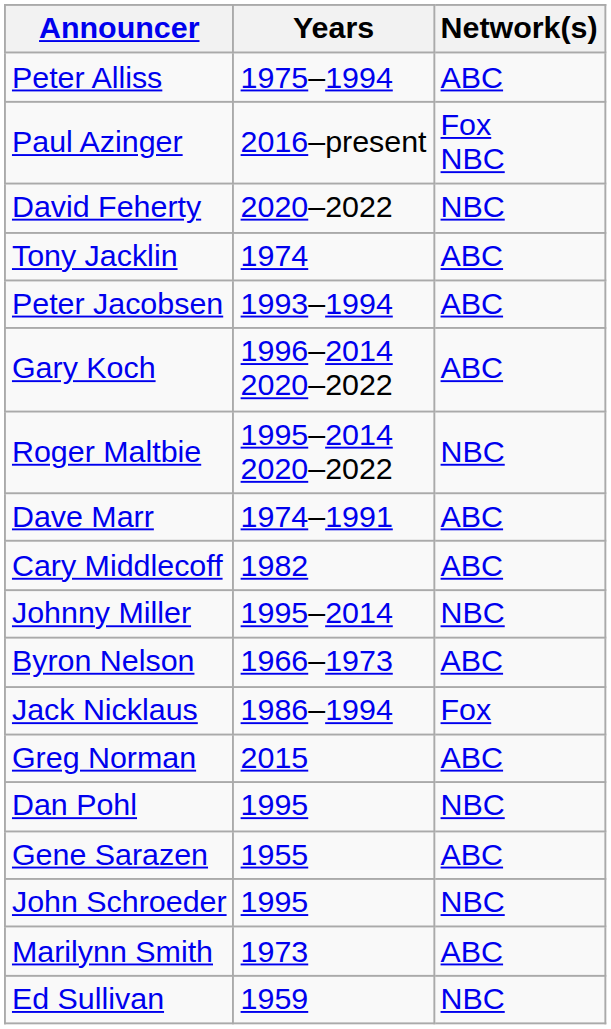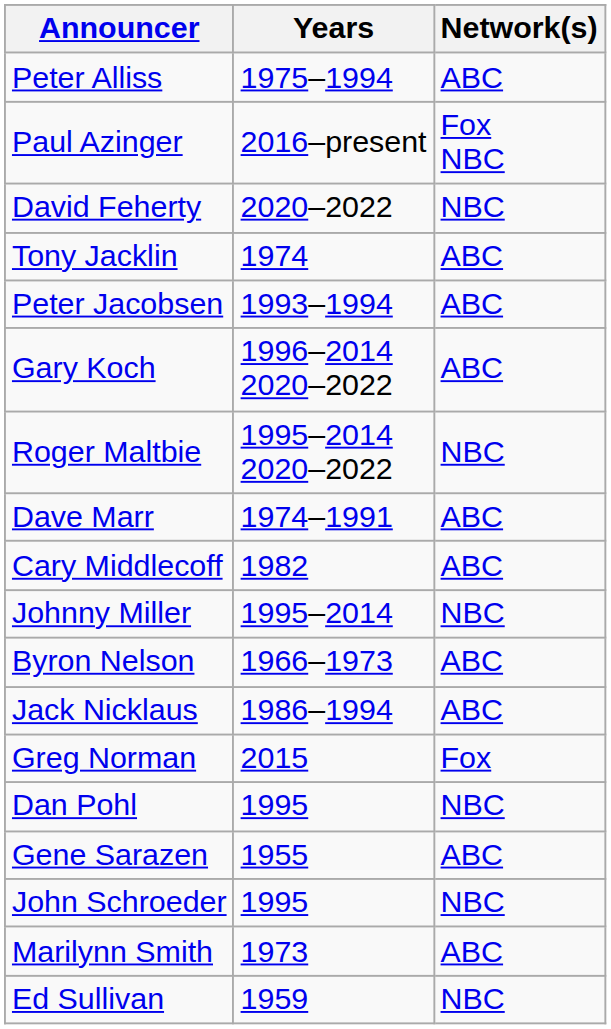Jack Nicklaus | Network(s): Fox -> ABC
Greg Norman | Network(s): ABC -> Fox
